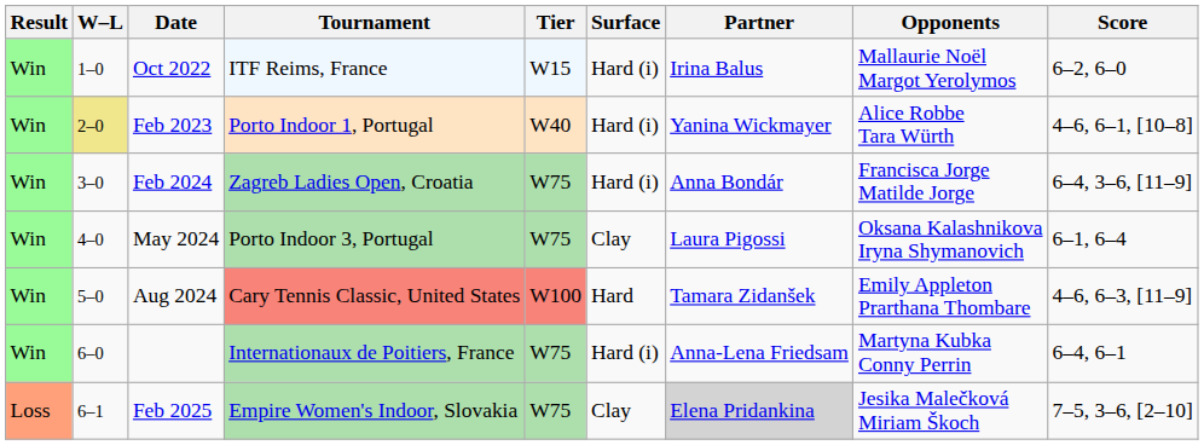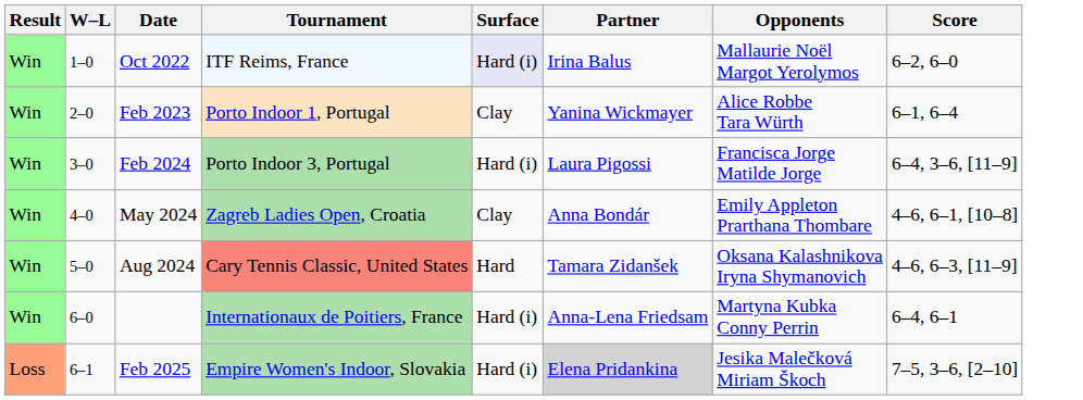- column: Tier | W15 | W40 | W75 | W75 | W100 | W75 | W75
Oct 2022 | Surface: no background -> lavender background
Feb 2023 | W–L: khaki background -> no background
Feb 2023 | Surface: Hard (i) -> Clay
Feb 2023 | Score: 4–6, 6–1, [10–8] -> 6–1, 6–4
Feb 2024 | Tournament: Zagreb Ladies Open, Croatia -> Porto Indoor 3, Portugal
Feb 2024 | Partner: Anna Bondár -> Laura Pigossi
May 2024 | Tournament: Porto Indoor 3, Portugal -> Zagreb Ladies Open, Croatia
May 2024 | Partner: Laura Pigossi -> Anna Bondár
May 2024 | Opponents: Oksana Kalashnikova Iryna Shymanovich -> Emily Appleton Prarthana Thombare
May 2024 | Score: 6–1, 6–4 -> 4–6, 6–1, [10–8]
Aug 2024 | Opponents: Emily Appleton Prarthana Thombare -> Oksana Kalashnikova Iryna Shymanovich
Feb 2025 | Surface: Clay -> Hard (i)
